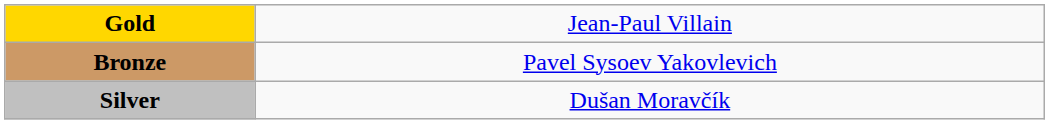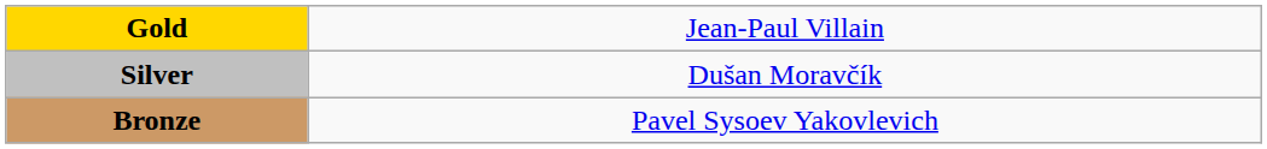rows swapped: Silver <-> Bronze
